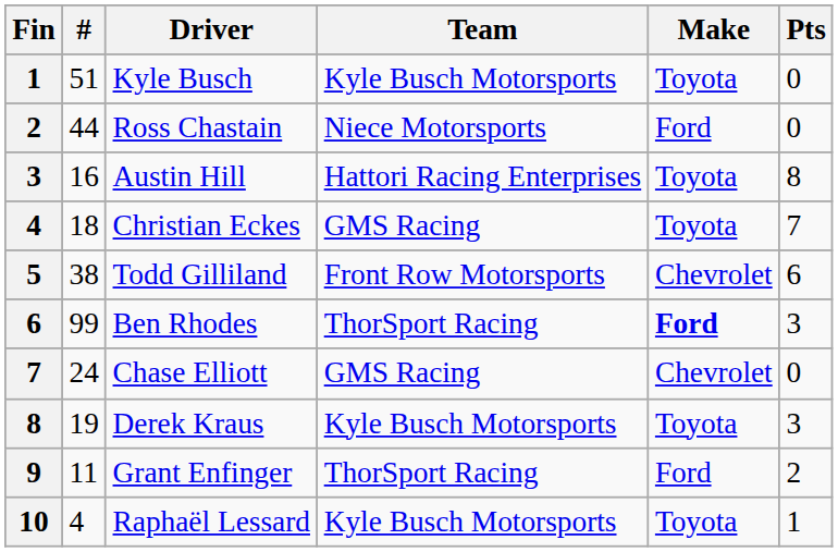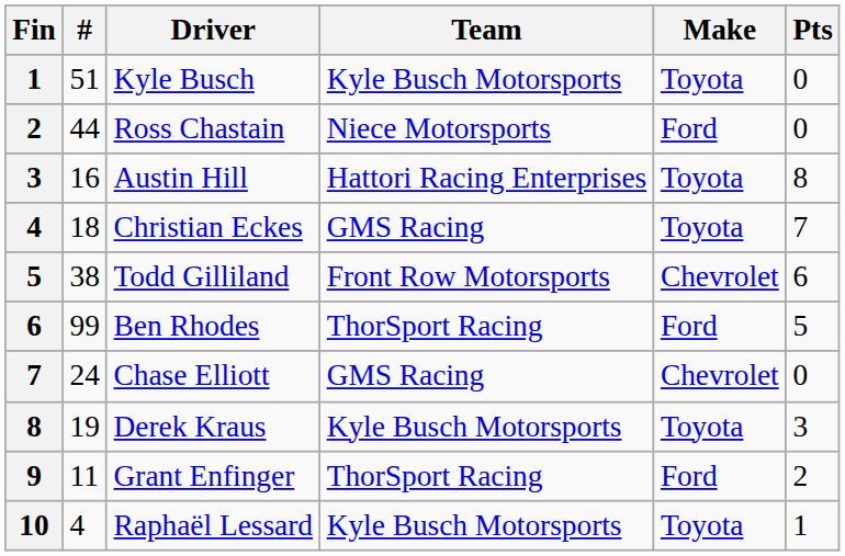Ben Rhodes | Make: bold -> normal
Ben Rhodes | Pts: 3 -> 5
